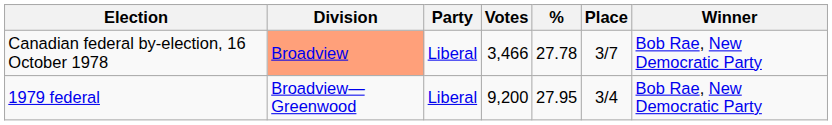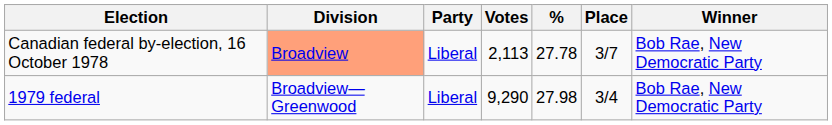Canadian federal by-election, 16 October 1978 | Votes: 3,466 -> 2,113
1979 federal | Votes: 9,200 -> 9,290
1979 federal | %: 27.95 -> 27.98
